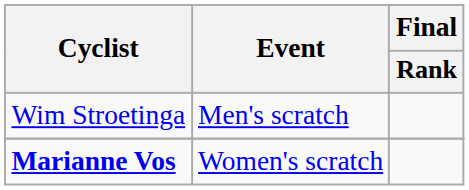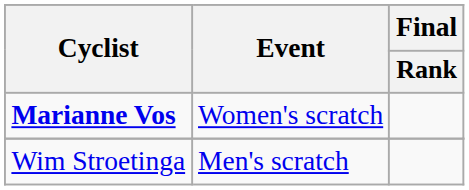rows swapped: Wim Stroetinga <-> Marianne Vos
